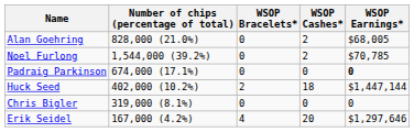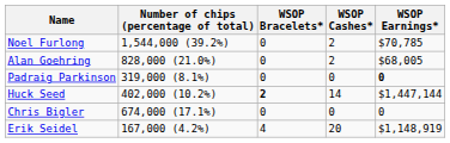rows swapped: Noel Furlong <-> Alan Goehring
Padraig Parkinson | Number of chips (percentage of total): 674,000 (17.1%) -> 319,000 (8.1%)
Huck Seed | WSOP Bracelets*: normal -> bold
Huck Seed | WSOP Cashes*: 18 -> 14
Chris Bigler | Number of chips (percentage of total): 319,000 (8.1%) -> 674,000 (17.1%)
Erik Seidel | WSOP Earnings*: $1,297,646 -> $1,148,919
